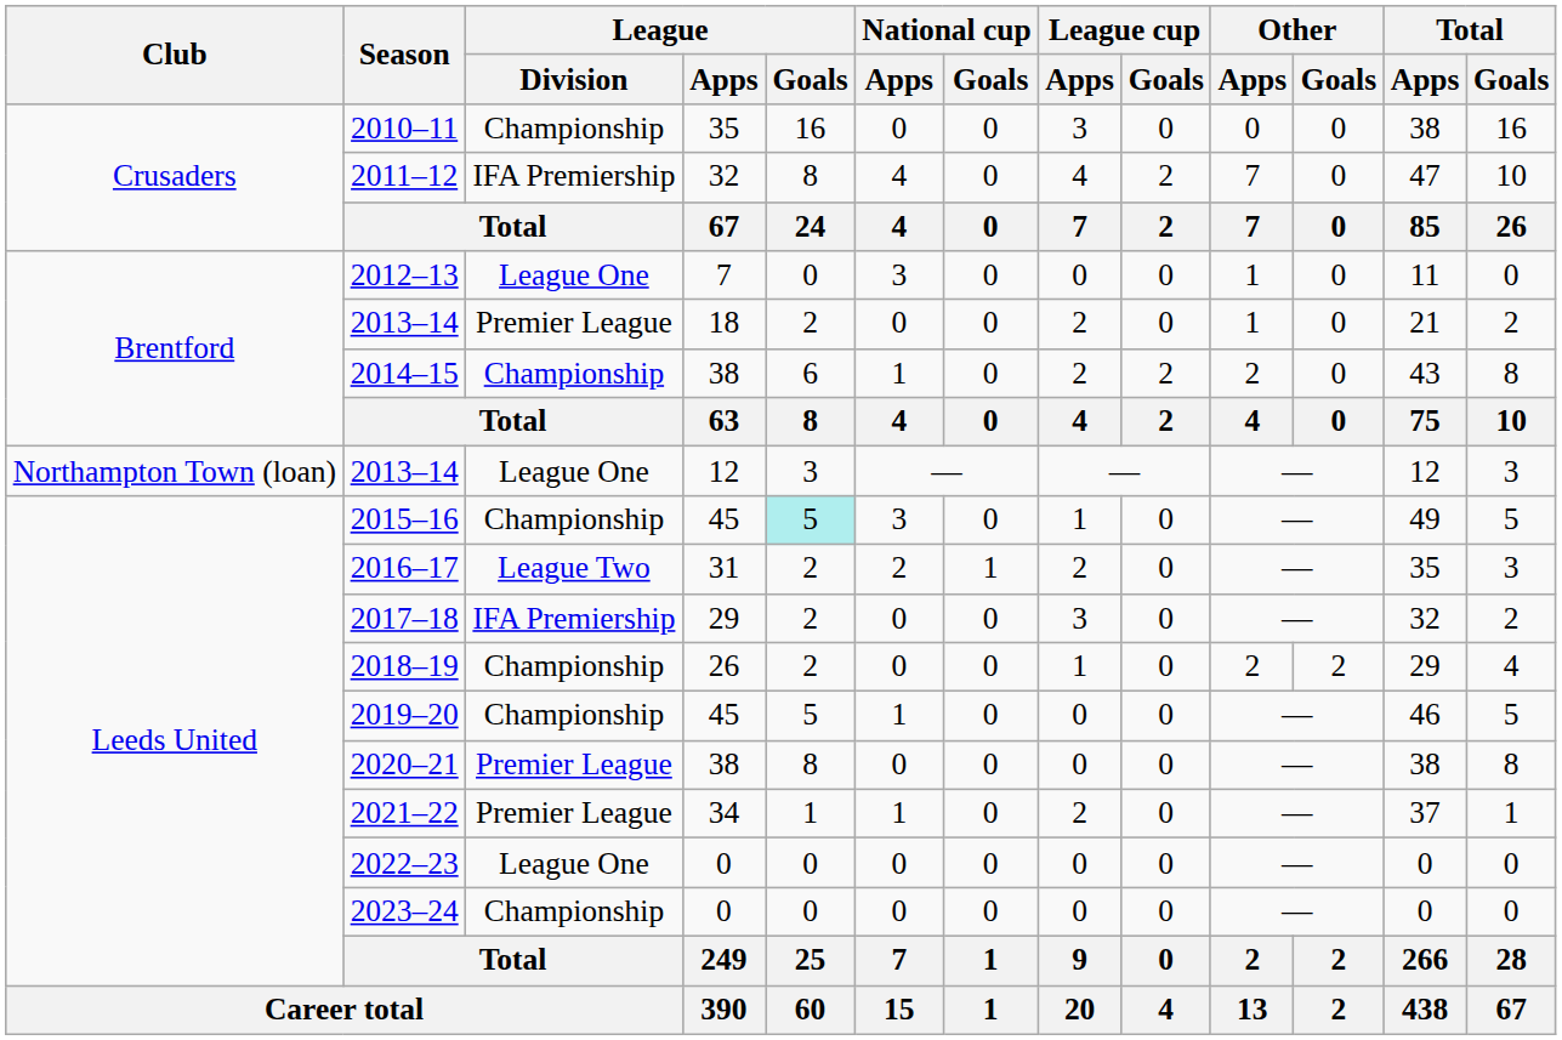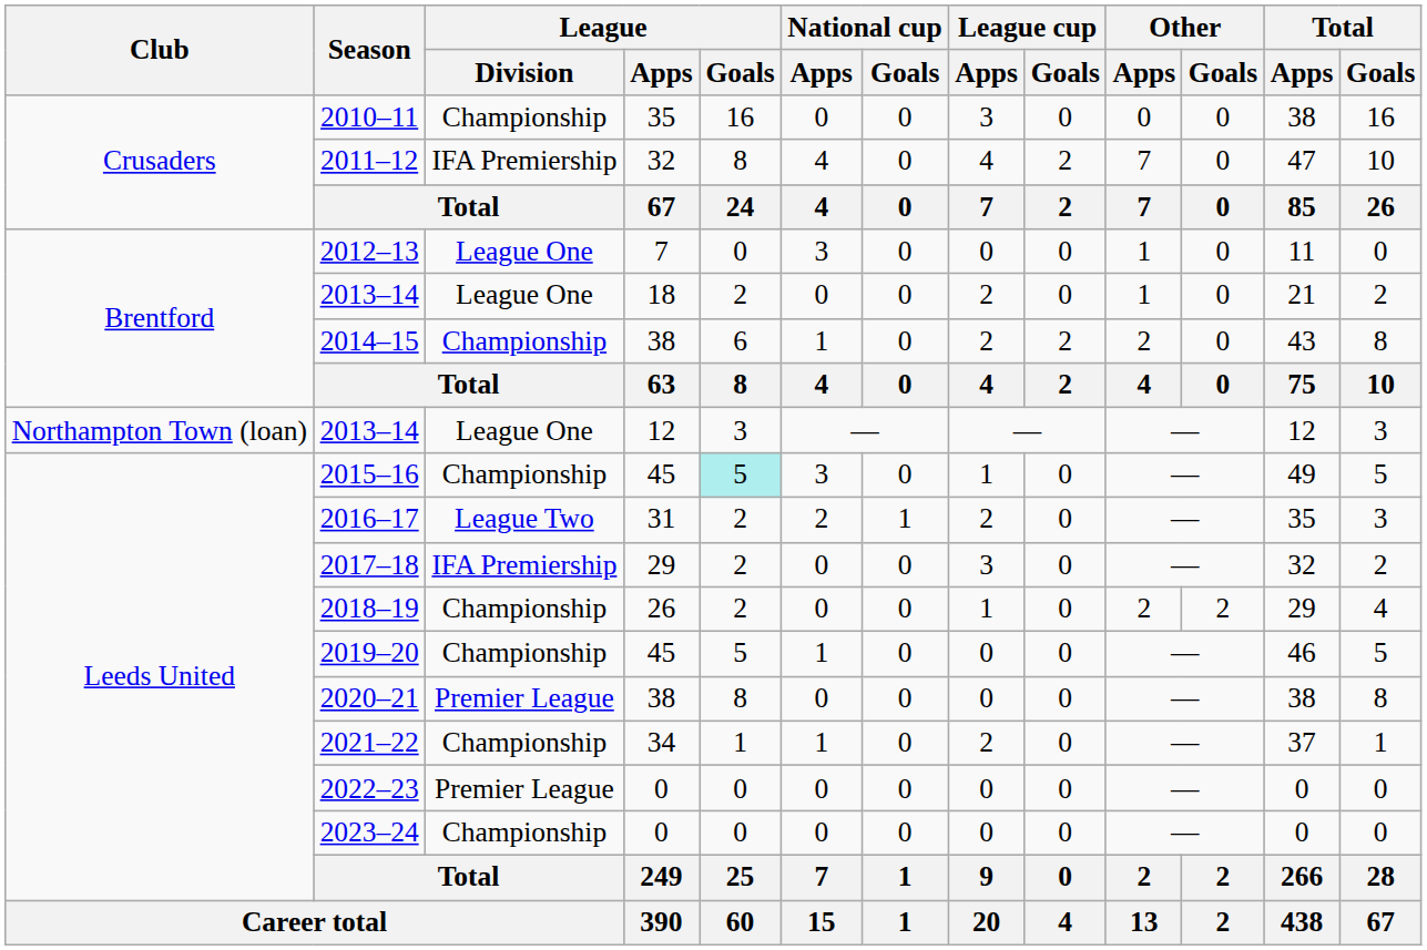2013–14 / 18 | League / Division: Premier League -> League One
2021–22 | League / Division: Premier League -> Championship
2022–23 | League / Division: League One -> Premier League
